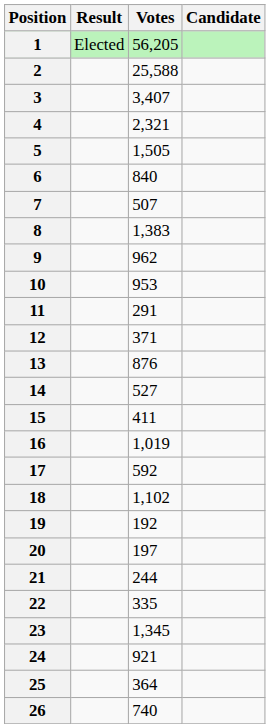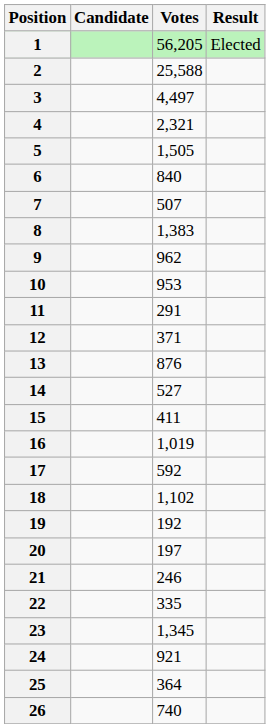columns swapped: Candidate <-> Result
3 | Votes: 3,407 -> 4,497
21 | Votes: 244 -> 246
